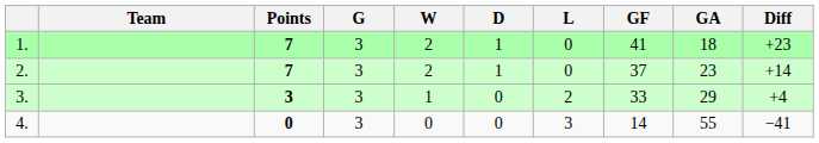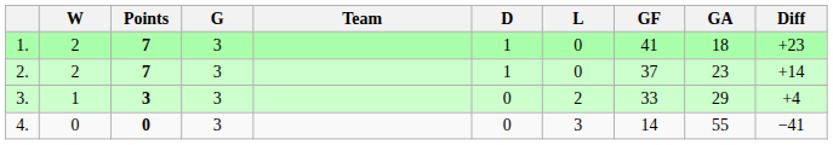columns swapped: Team <-> W
